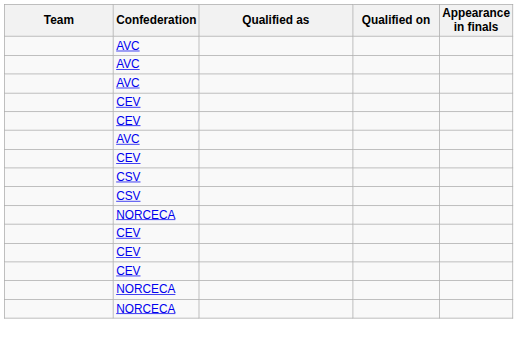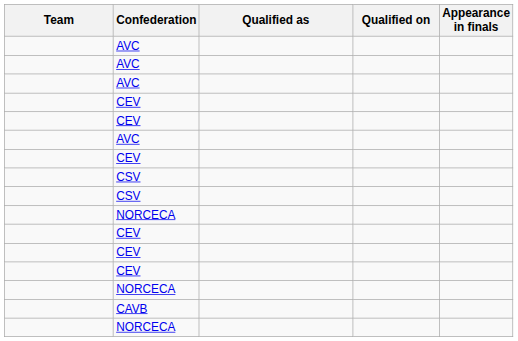+ row: CAVB
